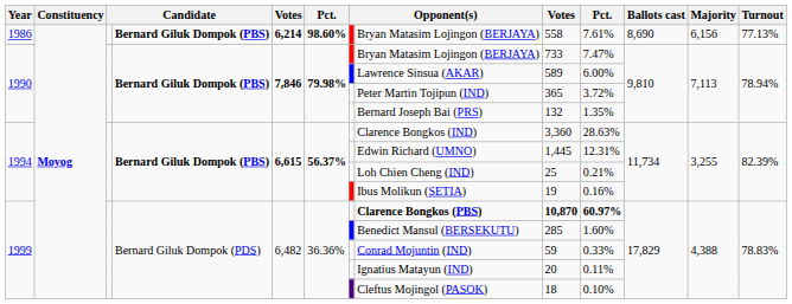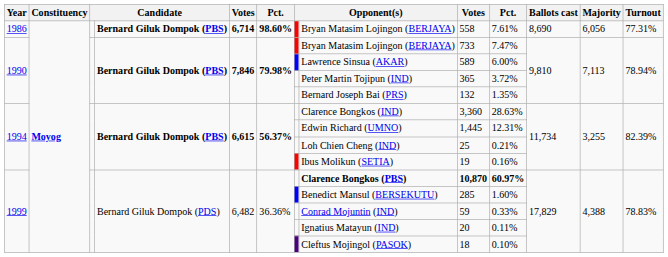1986 | column 5: 6,214 -> 6,714
1986 | Majority: 6,156 -> 6,056
1986 | Turnout: 77.13% -> 77.31%
